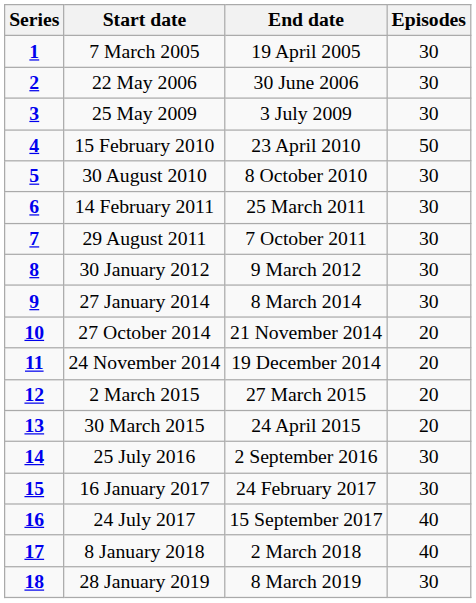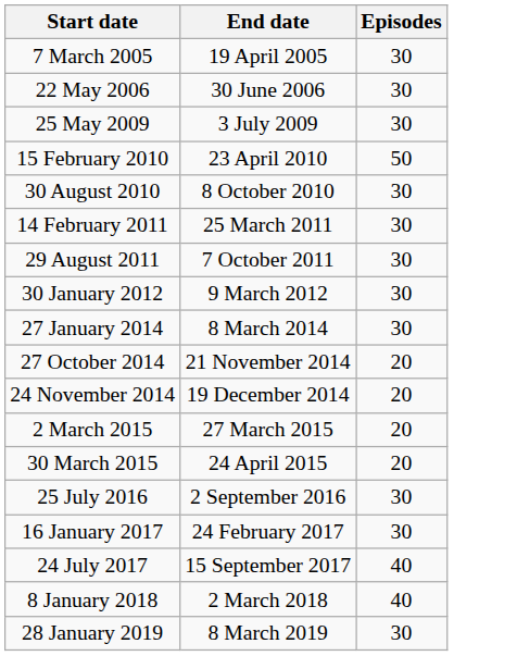- column: Series | 1 | 2 | 3 | 4 | 5 | 6 | 7 | 8 | 9 | 10 | 11 | 12 | 13 | 14 | 15 | 16 | 17 | 18
